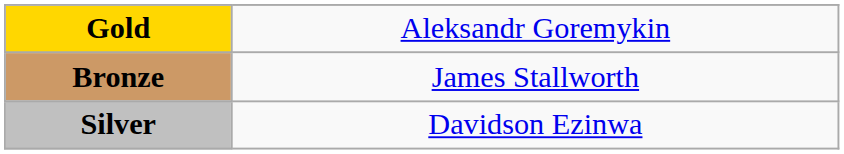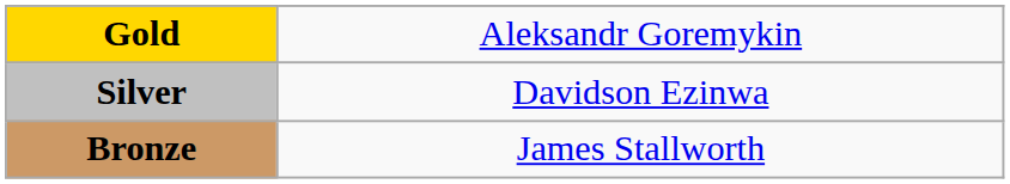rows swapped: Silver <-> Bronze
